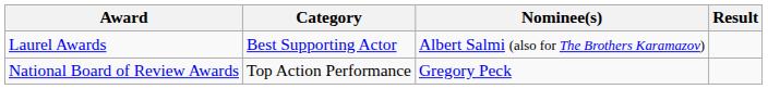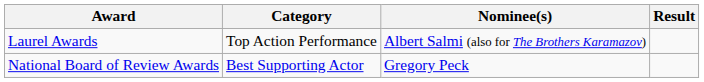Laurel Awards | Category: Best Supporting Actor -> Top Action Performance
National Board of Review Awards | Category: Top Action Performance -> Best Supporting Actor
